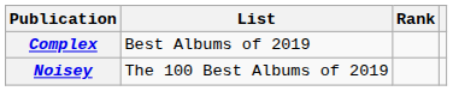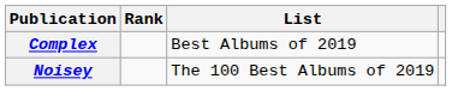columns swapped: List <-> Rank
